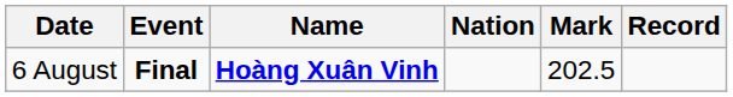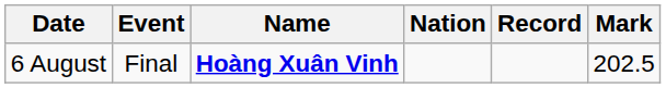columns swapped: Mark <-> Record
6 August | Event: bold -> normal
